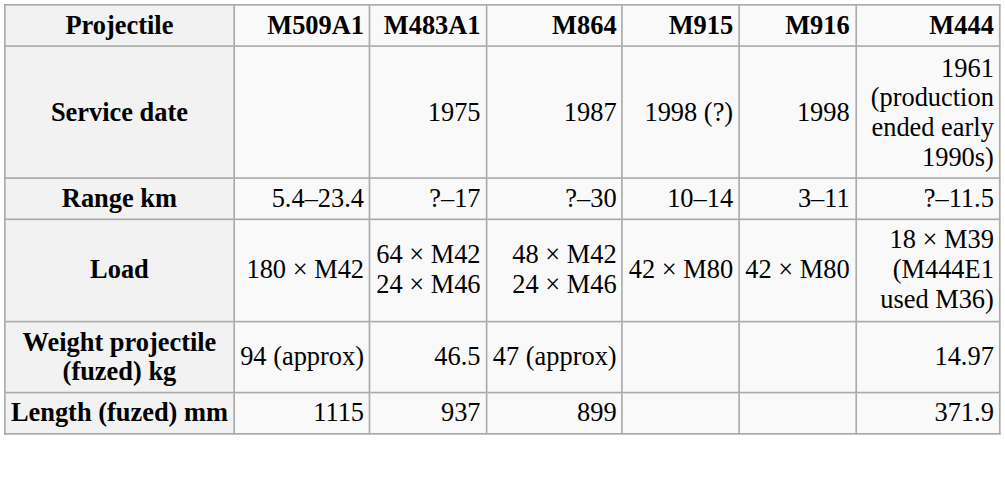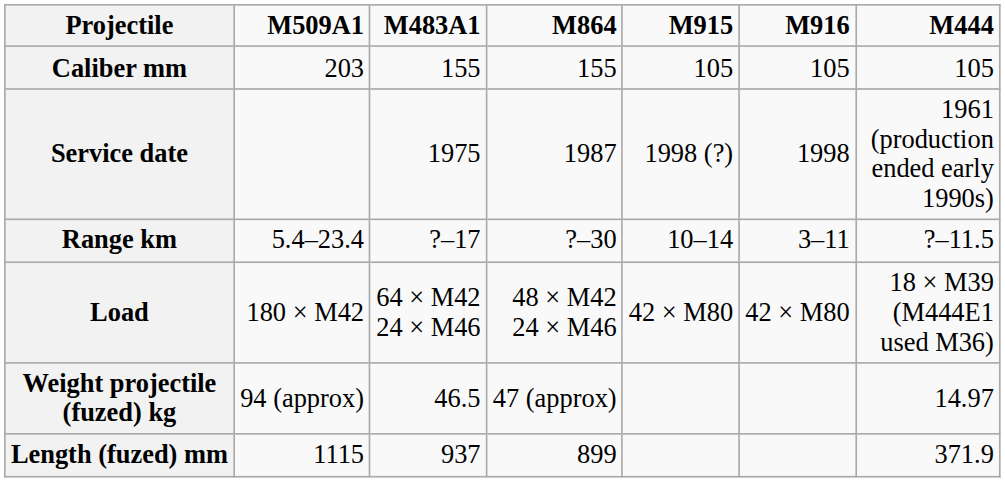+ row: Caliber mm | 203 | 155 | 155 | 105 | 105 | 105
